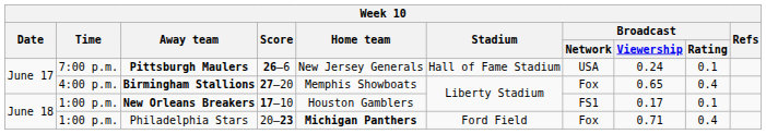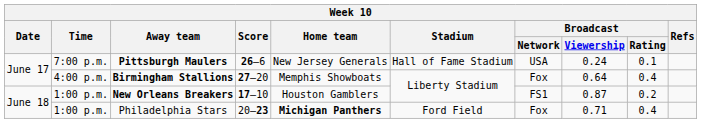Birmingham Stallions | Broadcast / Viewership: 0.65 -> 0.64
New Orleans Breakers | Broadcast / Viewership: 0.17 -> 0.87
New Orleans Breakers | Broadcast / Rating: 0.1 -> 0.2
